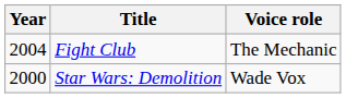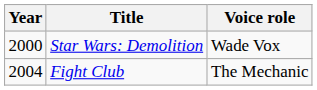rows swapped: Star Wars: Demolition <-> Fight Club
